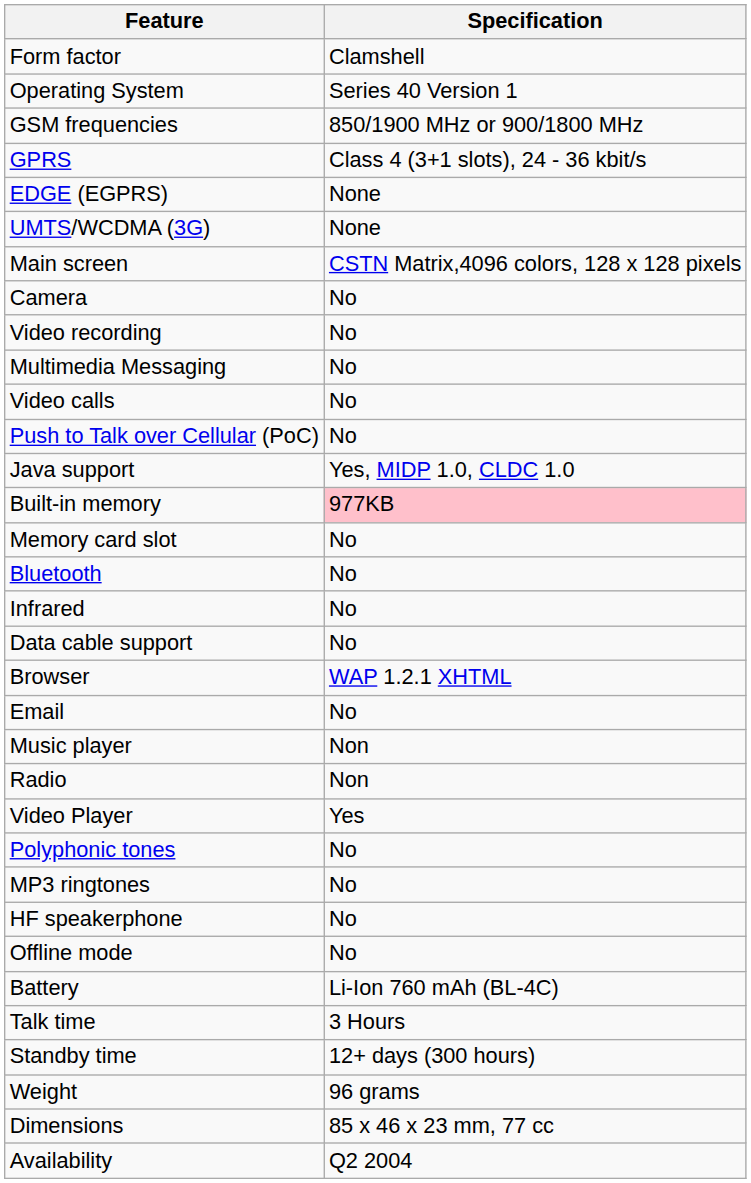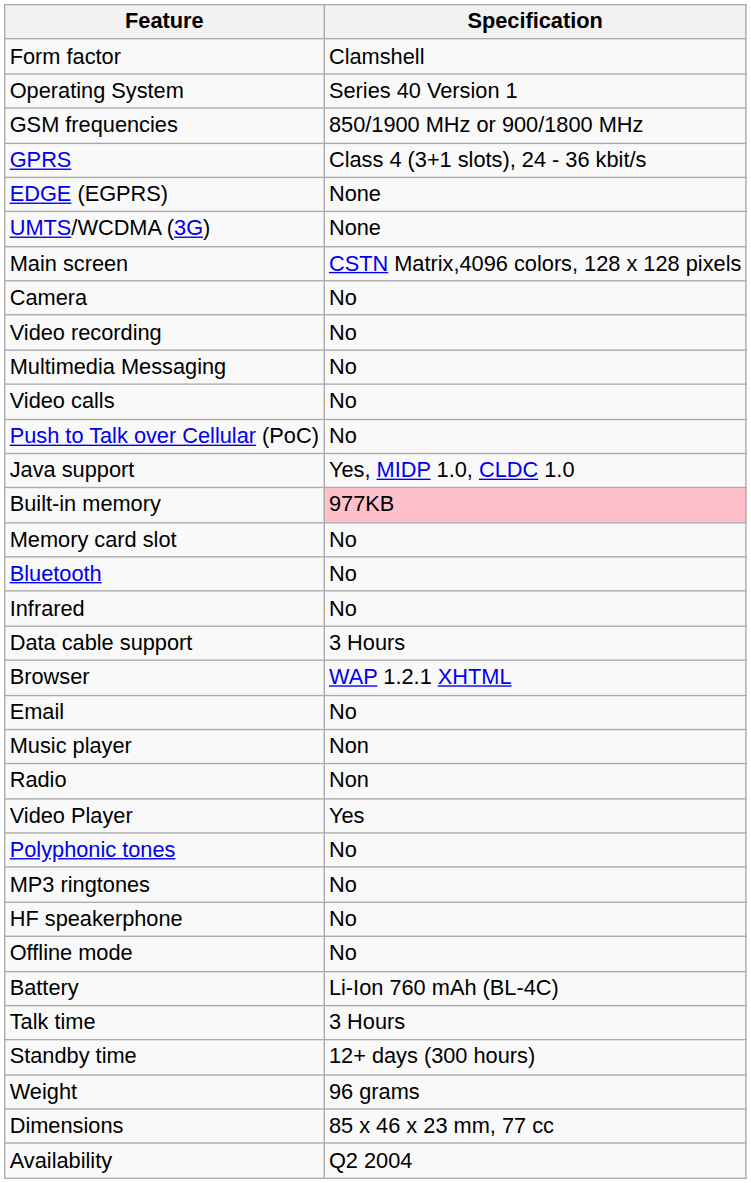Data cable support | Specification: No -> 3 Hours
